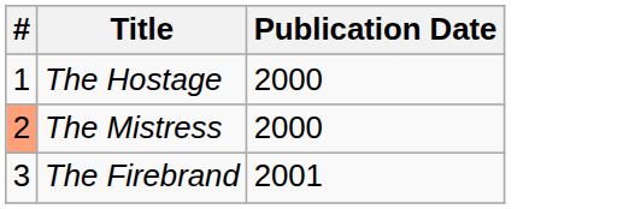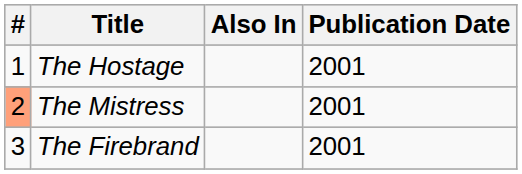+ column: Also In
The Hostage | Publication Date: 2000 -> 2001
The Mistress | Publication Date: 2000 -> 2001
